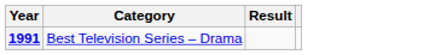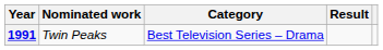+ column: Nominated work | Twin Peaks
